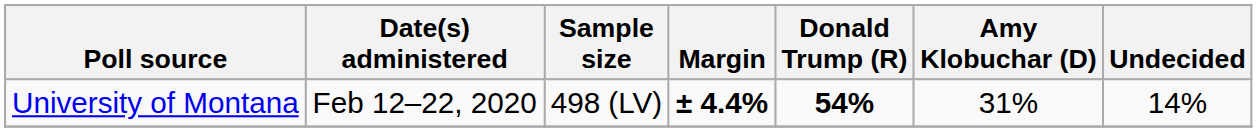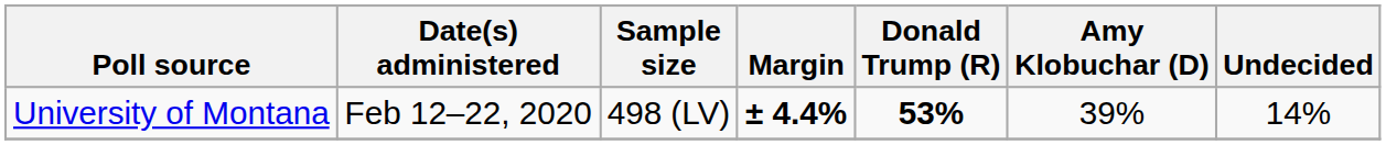University of Montana | Donald Trump (R): 54% -> 53%
University of Montana | Amy Klobuchar (D): 31% -> 39%
